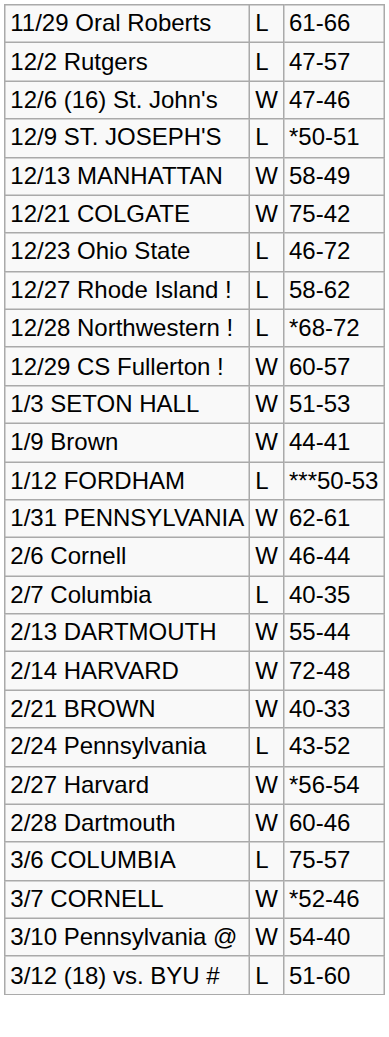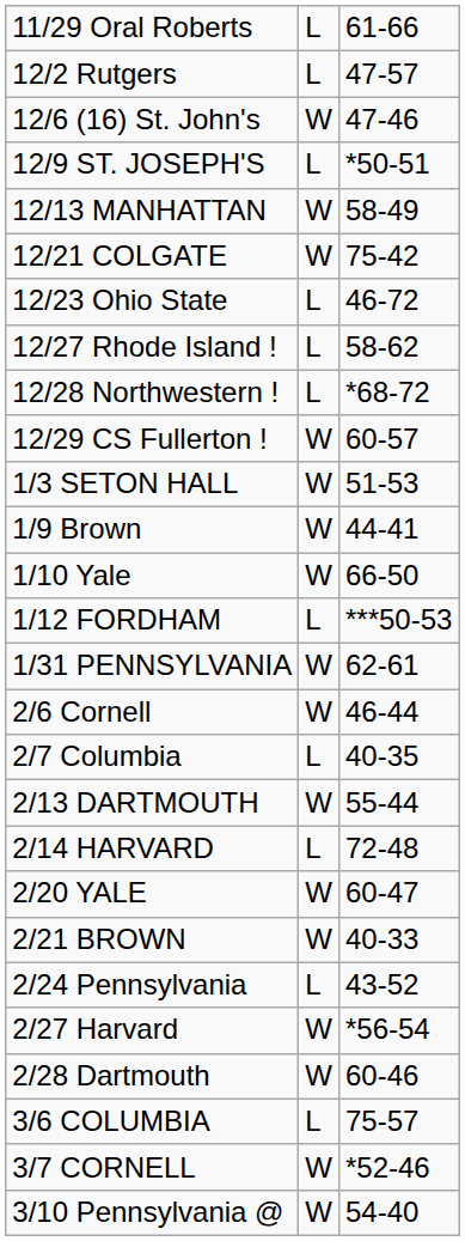+ row: 1/10 Yale | W | 66-50
2/14 HARVARD | column 2: W -> L
+ row: 2/20 YALE | W | 60-47
- row: 3/12 (18) vs. BYU # | L | 51-60
